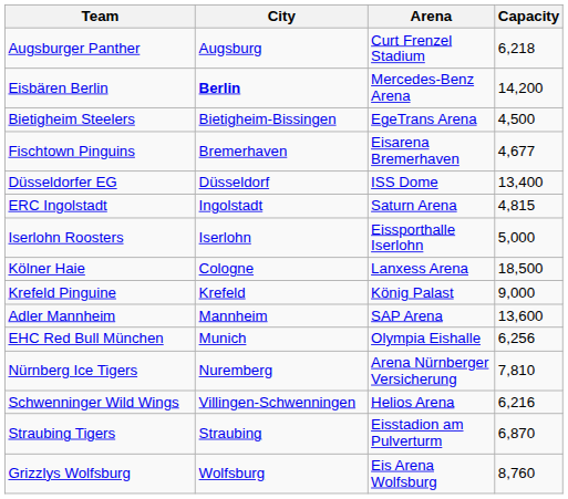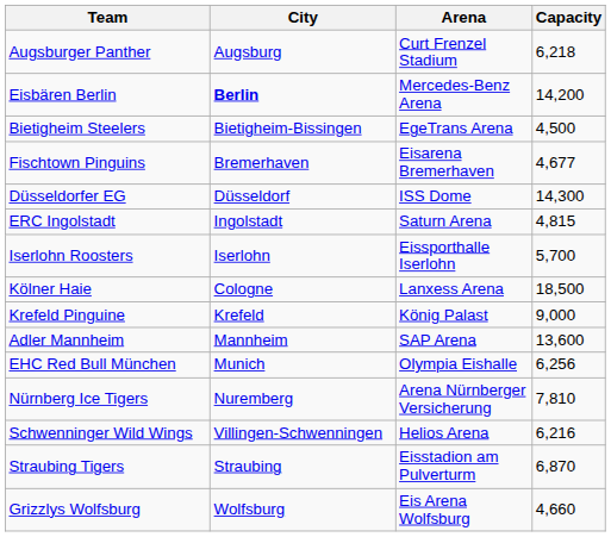Düsseldorfer EG | Capacity: 13,400 -> 14,300
Iserlohn Roosters | Capacity: 5,000 -> 5,700
Grizzlys Wolfsburg | Capacity: 8,760 -> 4,660
